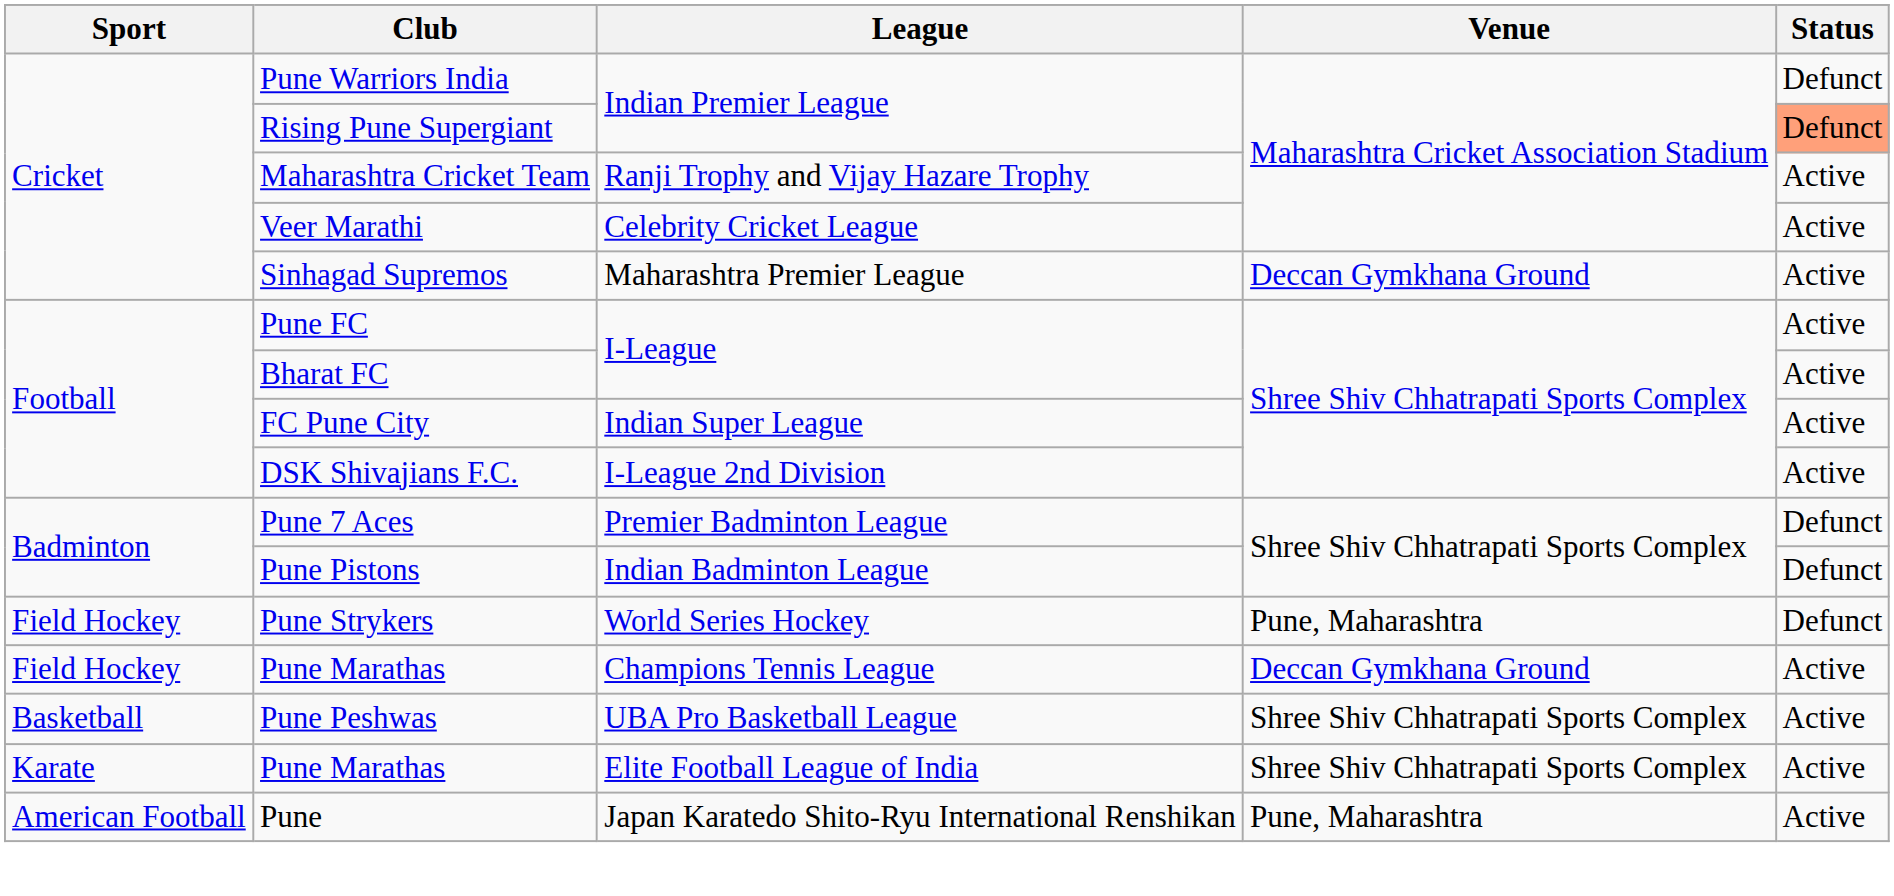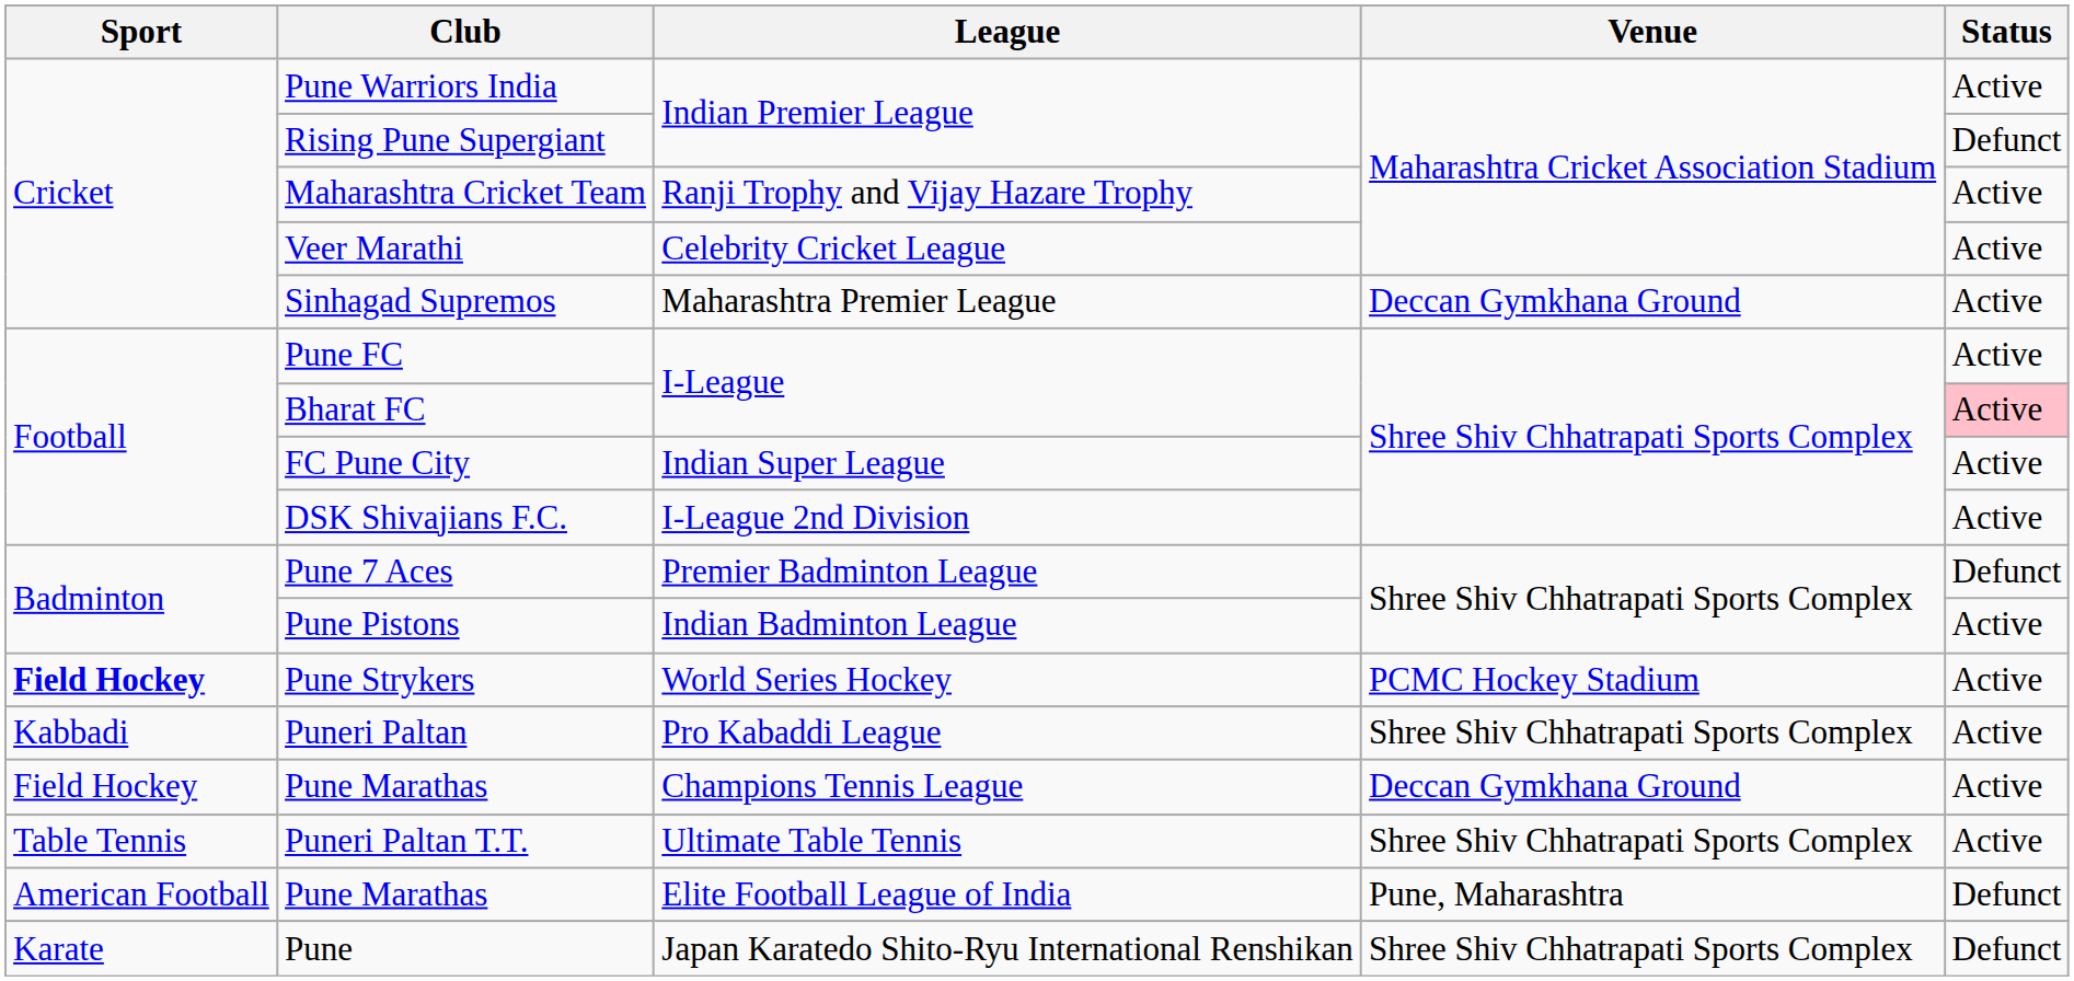Pune Warriors India | Status: Defunct -> Active
Rising Pune Supergiant | Status: lightsalmon background -> no background
Bharat FC | Status: no background -> pink background
Pune Pistons | Status: Defunct -> Active
Pune Strykers | Sport: normal -> bold
Pune Strykers | Venue: Pune, Maharashtra -> PCMC Hockey Stadium
Pune Strykers | Status: Defunct -> Active
+ row: Kabbadi | Puneri Paltan | Pro Kabaddi League | Shree Shiv Chhatrapati Sports Complex | Active
- row: Basketball | Pune Peshwas | UBA Pro Basketball League | Shree Shiv Chhatrapati Sports Complex | Active
+ row: Table Tennis | Puneri Paltan T.T. | Ultimate Table Tennis | Shree Shiv Chhatrapati Sports Complex | Active
Pune Marathas / Elite Football League of India | Sport: Karate -> American Football
Pune Marathas / Elite Football League of India | Venue: Shree Shiv Chhatrapati Sports Complex -> Pune, Maharashtra
Pune Marathas / Elite Football League of India | Status: Active -> Defunct
Pune | Sport: American Football -> Karate
Pune | Venue: Pune, Maharashtra -> Shree Shiv Chhatrapati Sports Complex
Pune | Status: Active -> Defunct
